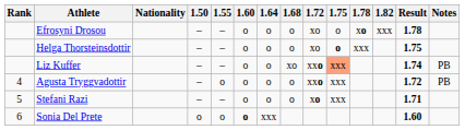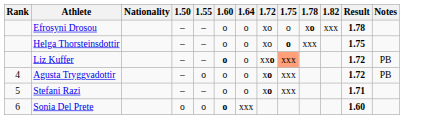- column: 1.68 | o | o | xo | o | o
Liz Kuffer | 1.60: normal -> bold
Liz Kuffer | Result: 1.74 -> 1.72
Agusta Tryggvadottir | 1.72: xxo -> xo
